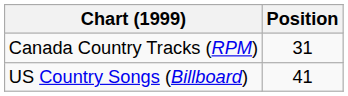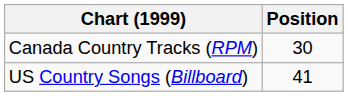Canada Country Tracks (RPM) | Position: 31 -> 30
